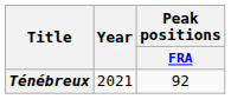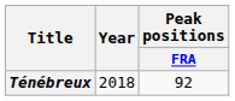Ténébreux | Year: 2021 -> 2018
